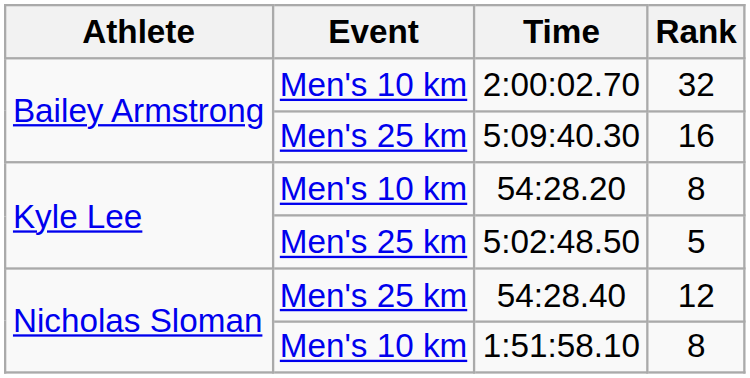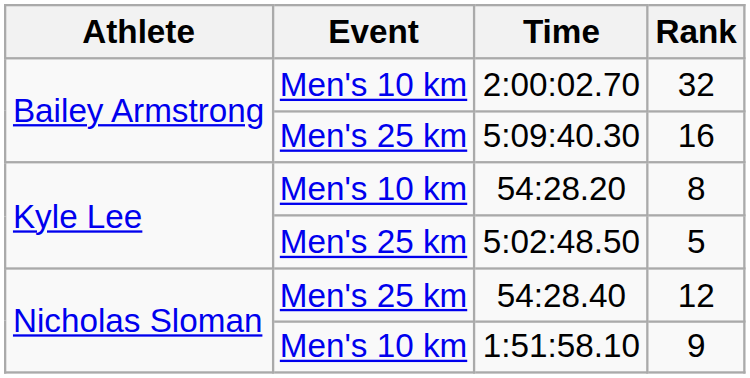1:51:58.10 | Rank: 8 -> 9
